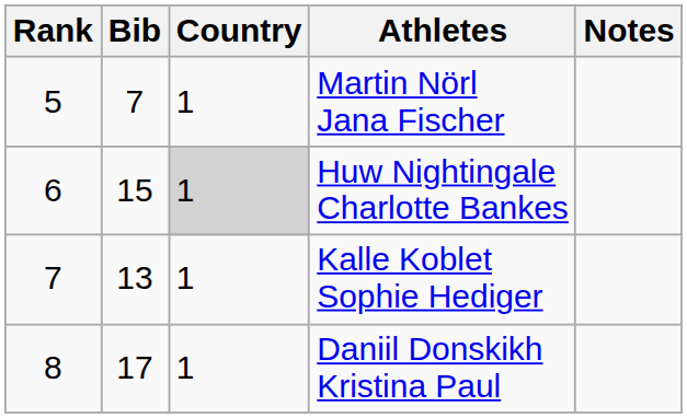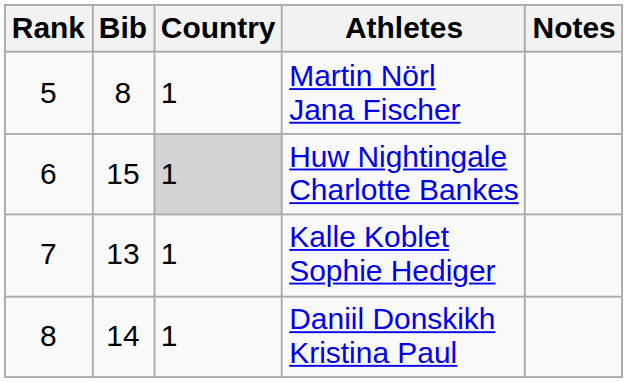Martin Nörl Jana Fischer | Bib: 7 -> 8
Daniil Donskikh Kristina Paul | Bib: 17 -> 14
